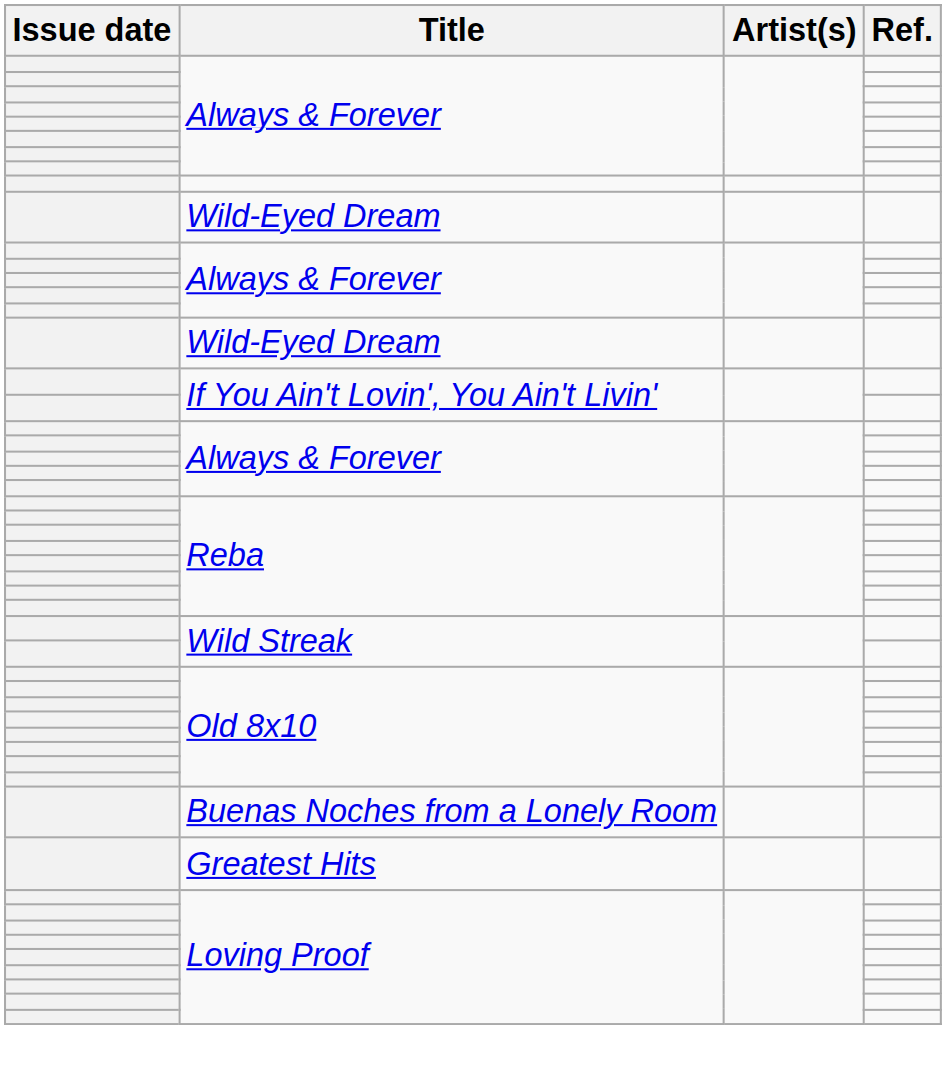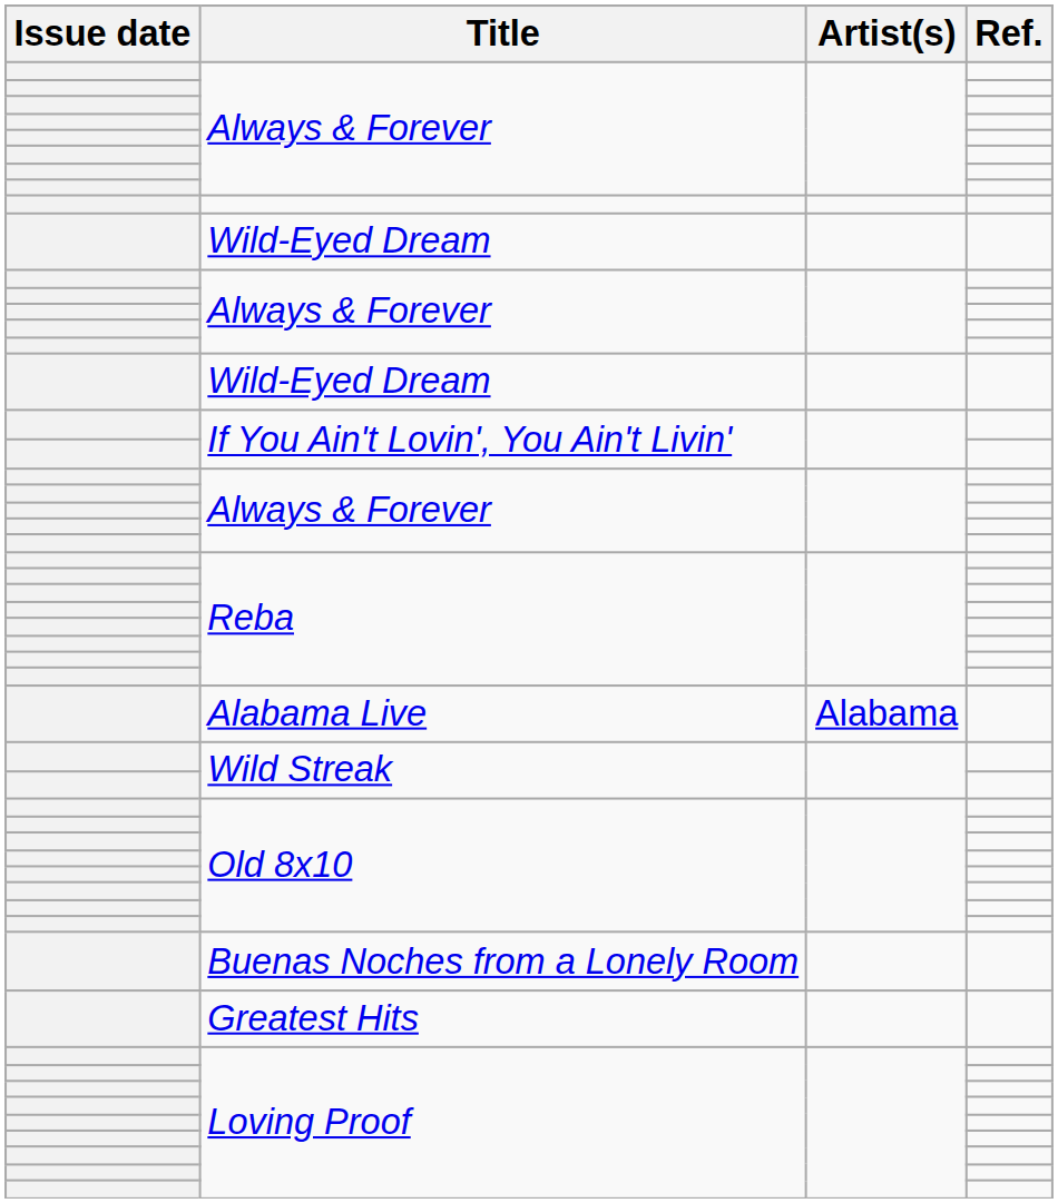+ row: Alabama Live | Alabama
